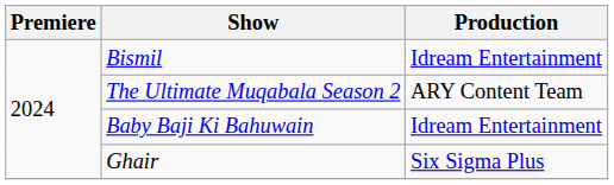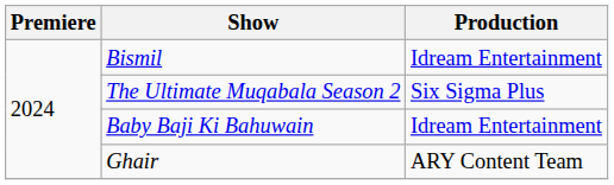The Ultimate Muqabala Season 2 | Production: ARY Content Team -> Six Sigma Plus
Ghair | Production: Six Sigma Plus -> ARY Content Team
